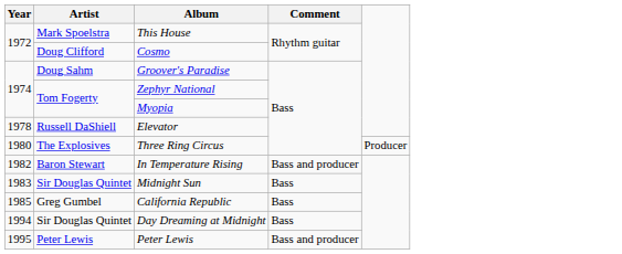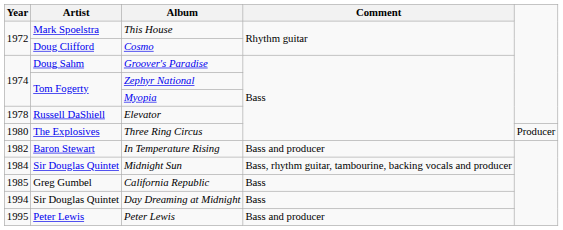Midnight Sun | Year: 1983 -> 1984
Midnight Sun | Comment: Bass -> Bass, rhythm guitar, tambourine, backing vocals and producer
